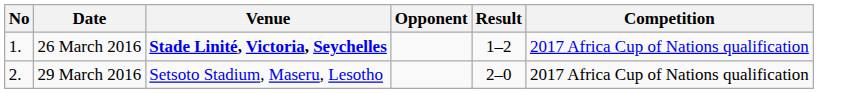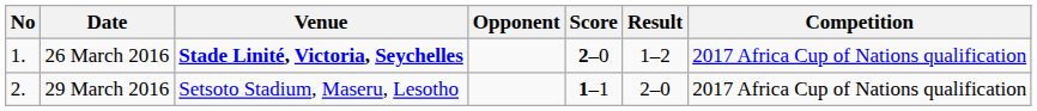+ column: Score | 2–0 | 1–1
